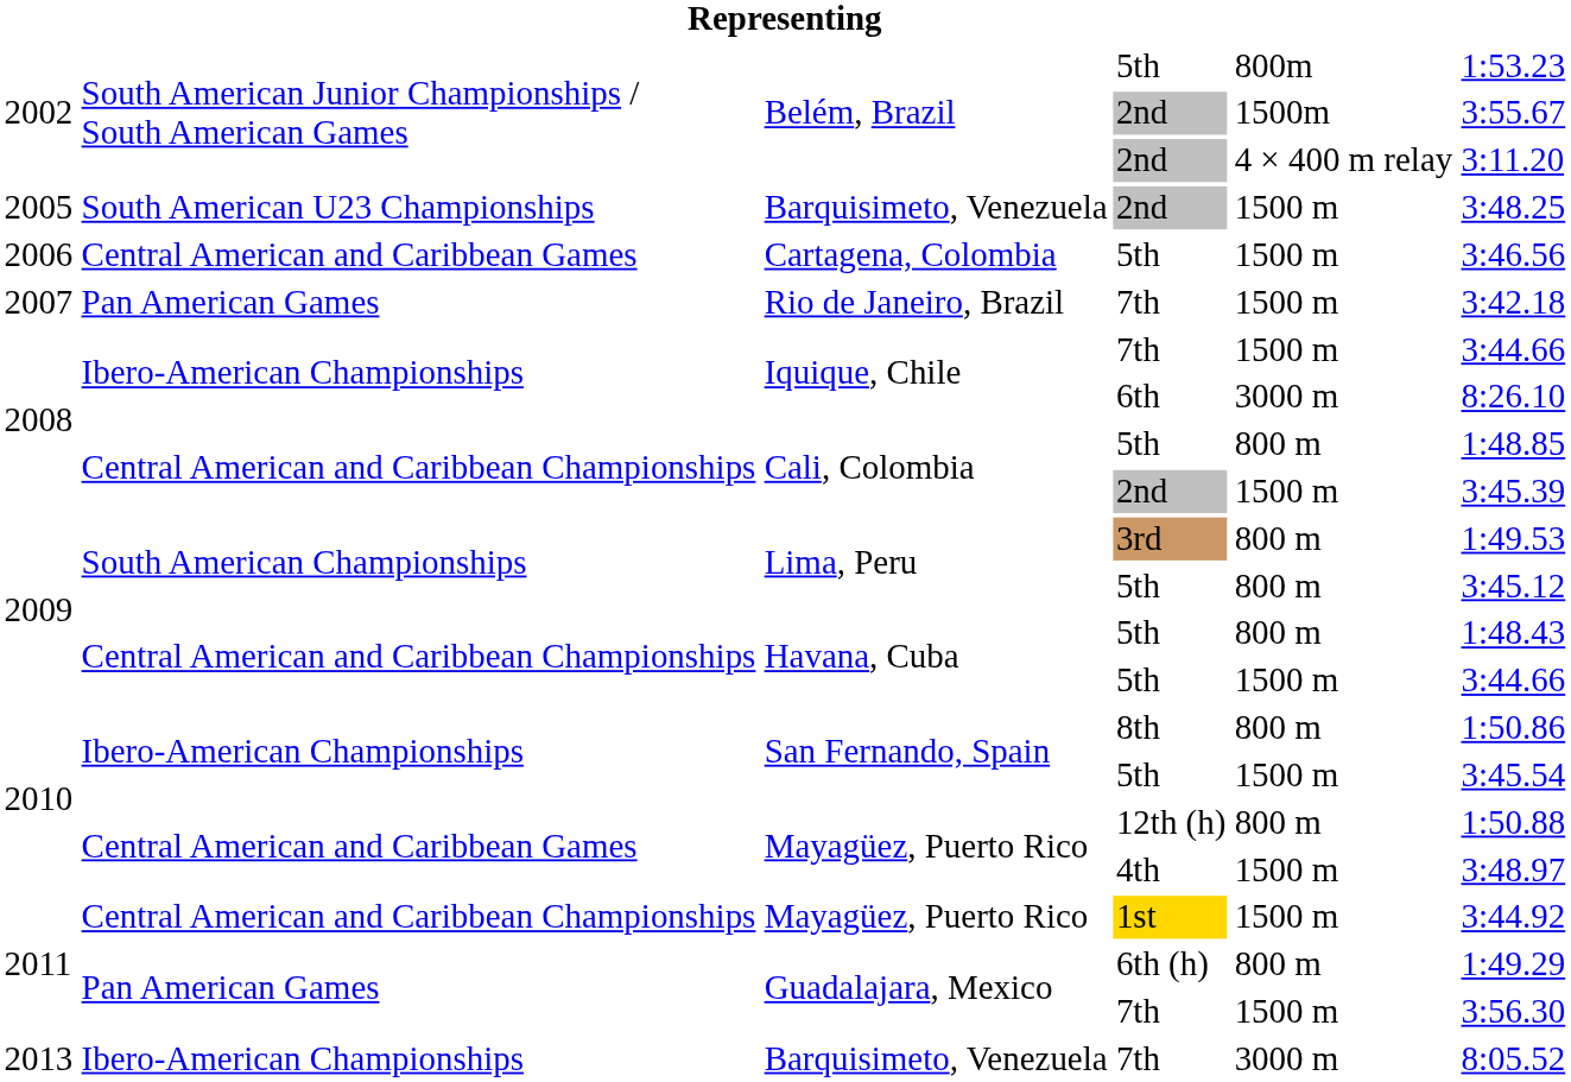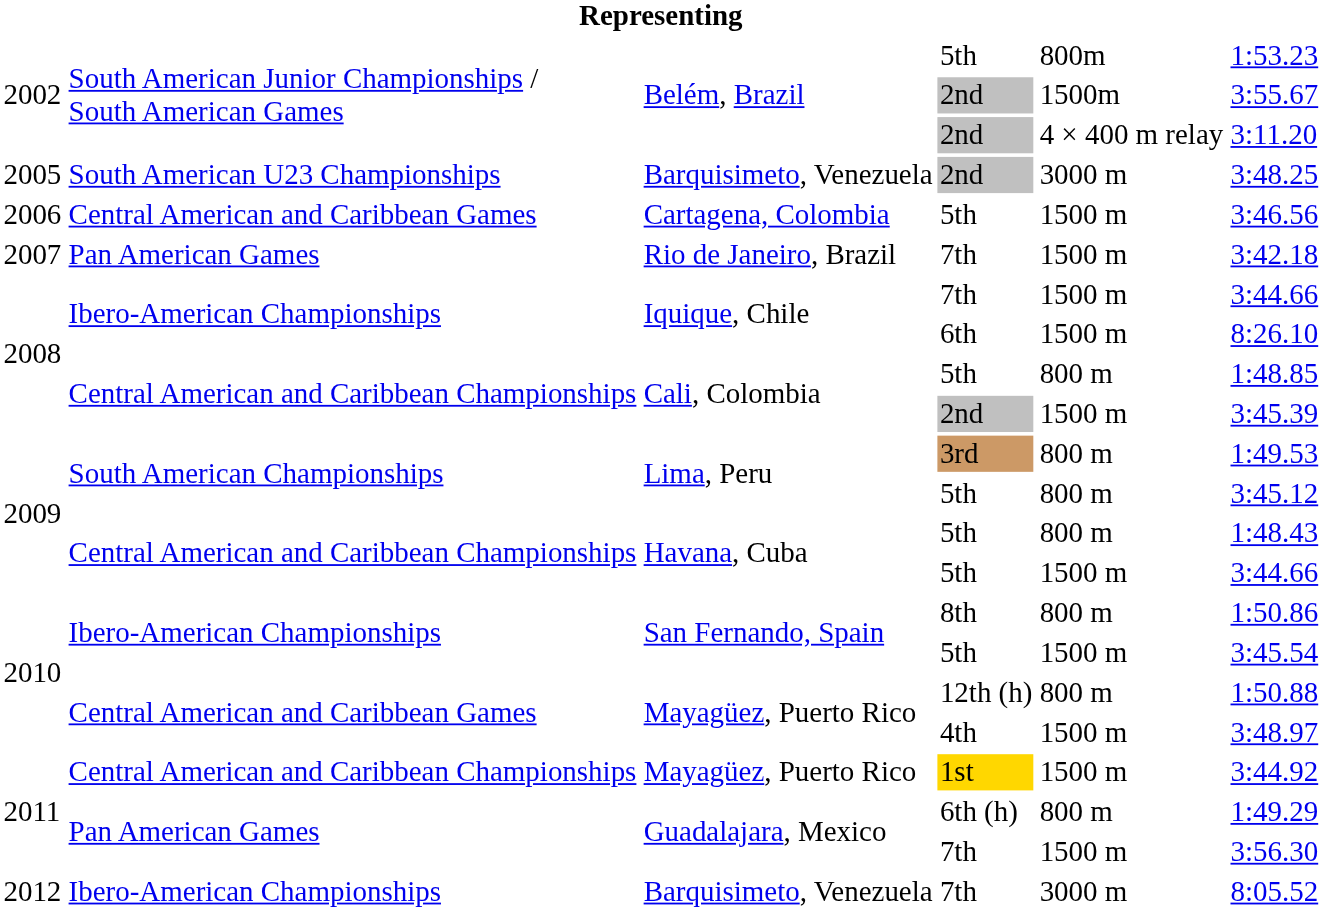Barquisimeto, Venezuela / 2nd | column 5: 1500 m -> 3000 m
Iquique, Chile / 6th | column 5: 3000 m -> 1500 m
Barquisimeto, Venezuela / 7th | column 1: 2013 -> 2012
